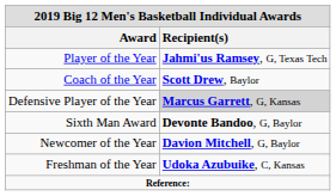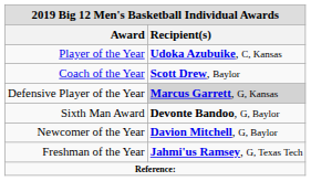Player of the Year | Recipient(s): Jahmi'us Ramsey, G, Texas Tech -> Udoka Azubuike, C, Kansas
Freshman of the Year | Recipient(s): Udoka Azubuike, C, Kansas -> Jahmi'us Ramsey, G, Texas Tech
